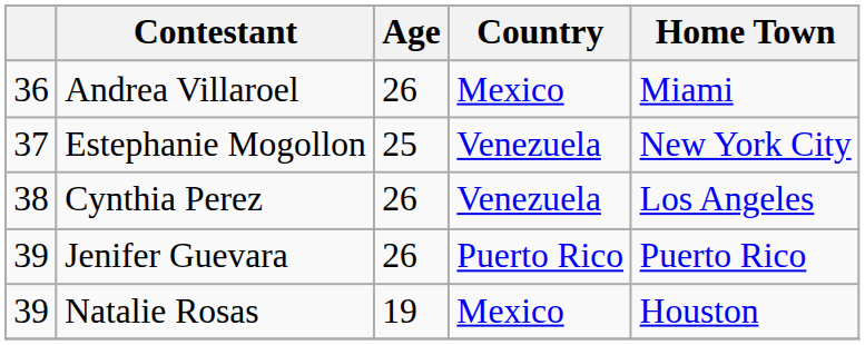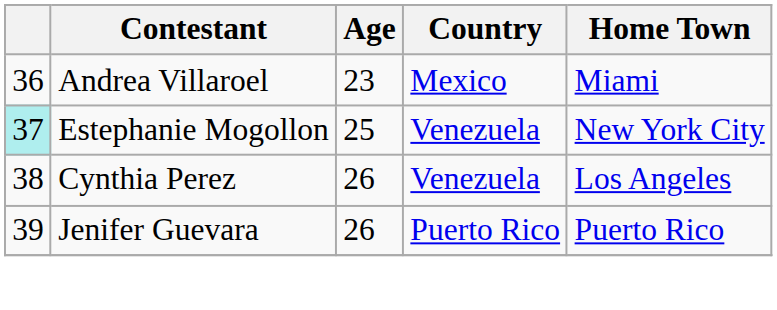Andrea Villaroel | Age: 26 -> 23
Estephanie Mogollon | column 1: no background -> paleturquoise background
- row: 39 | Natalie Rosas | 19 | Mexico | Houston
